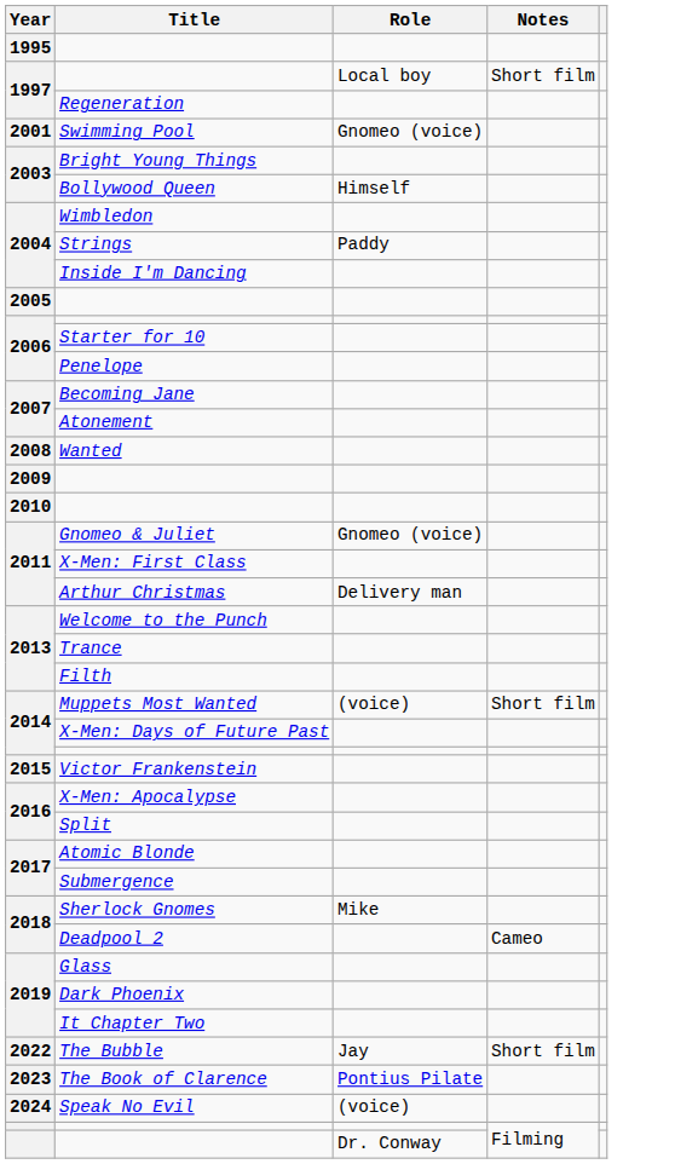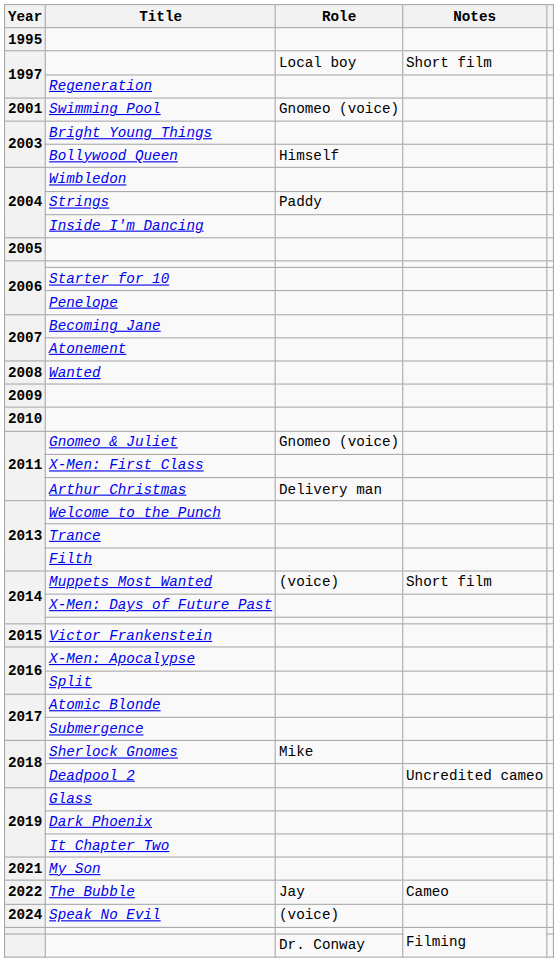Deadpool 2 | Notes: Cameo -> Uncredited cameo
+ row: 2021 | My Son
The Bubble | Notes: Short film -> Cameo
- row: 2023 | The Book of Clarence | Pontius Pilate
